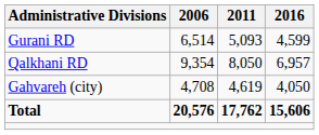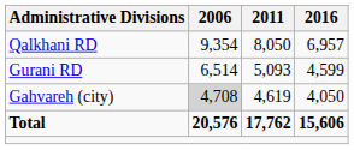rows swapped: Gurani RD <-> Qalkhani RD
Gahvareh (city) | 2006: no background -> lightgrey background
